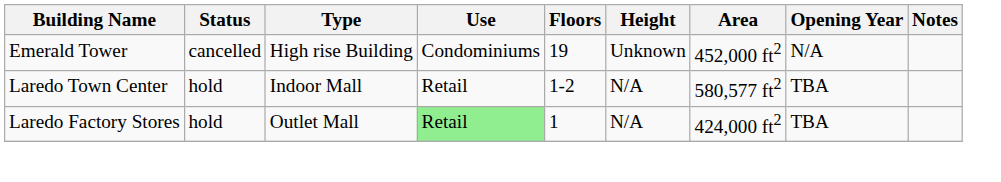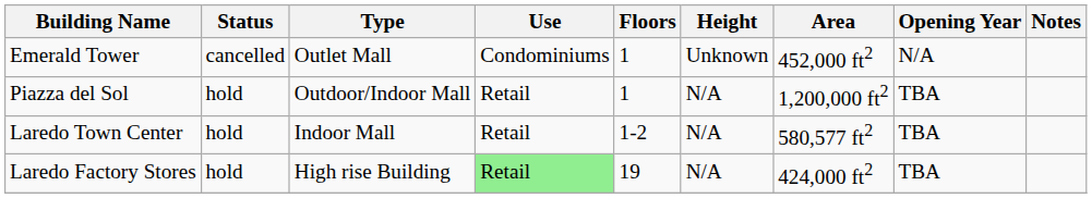Emerald Tower | Type: High rise Building -> Outlet Mall
Emerald Tower | Floors: 19 -> 1
+ row: Piazza del Sol | hold | Outdoor/Indoor Mall | Retail | 1 | N/A | 1,200,000 ft2 | TBA
Laredo Factory Stores | Type: Outlet Mall -> High rise Building
Laredo Factory Stores | Floors: 1 -> 19
